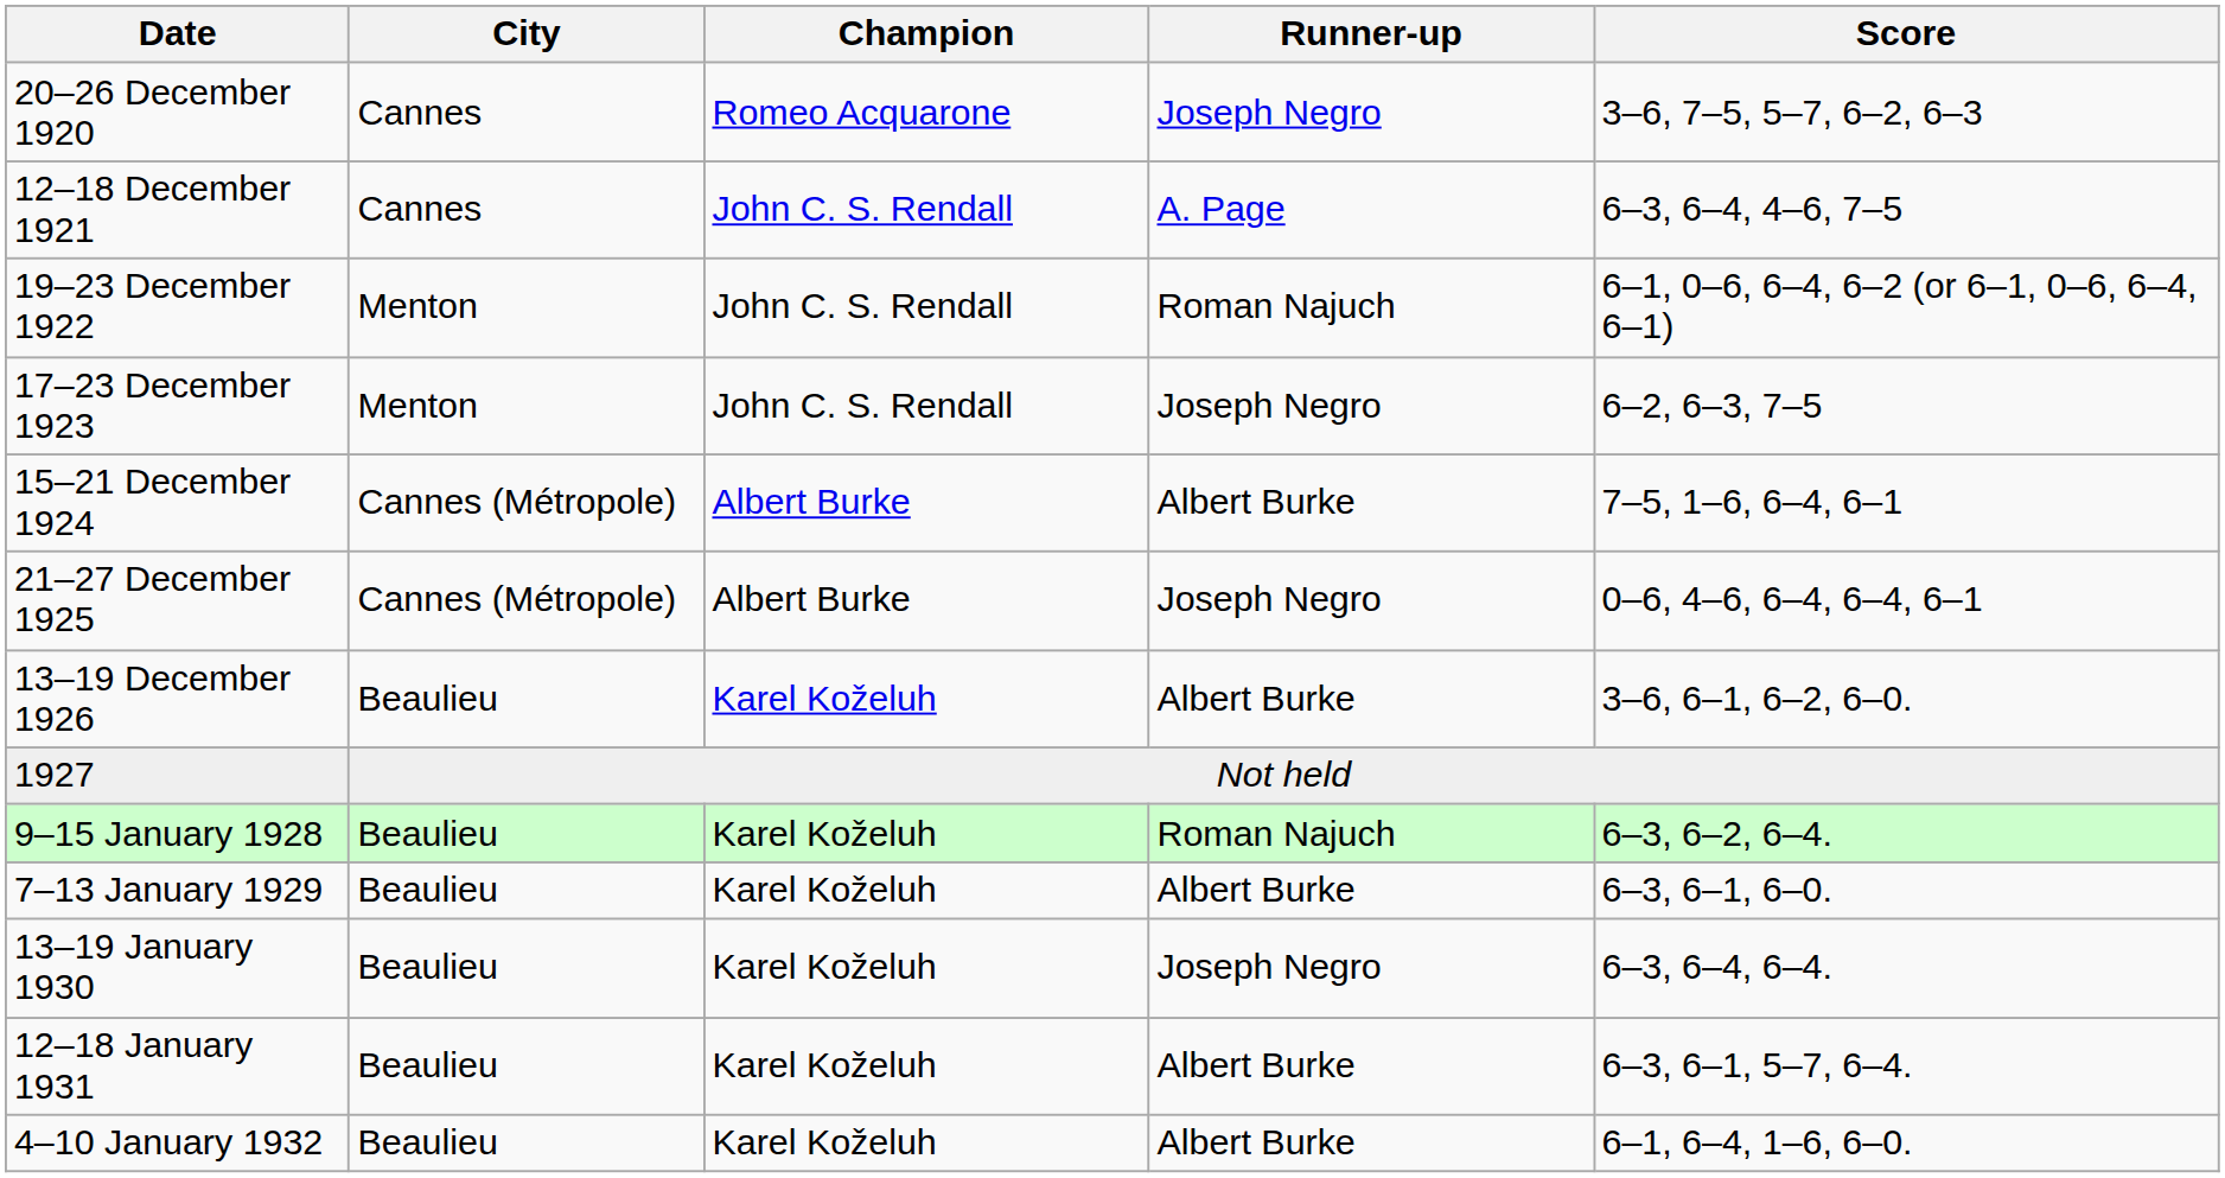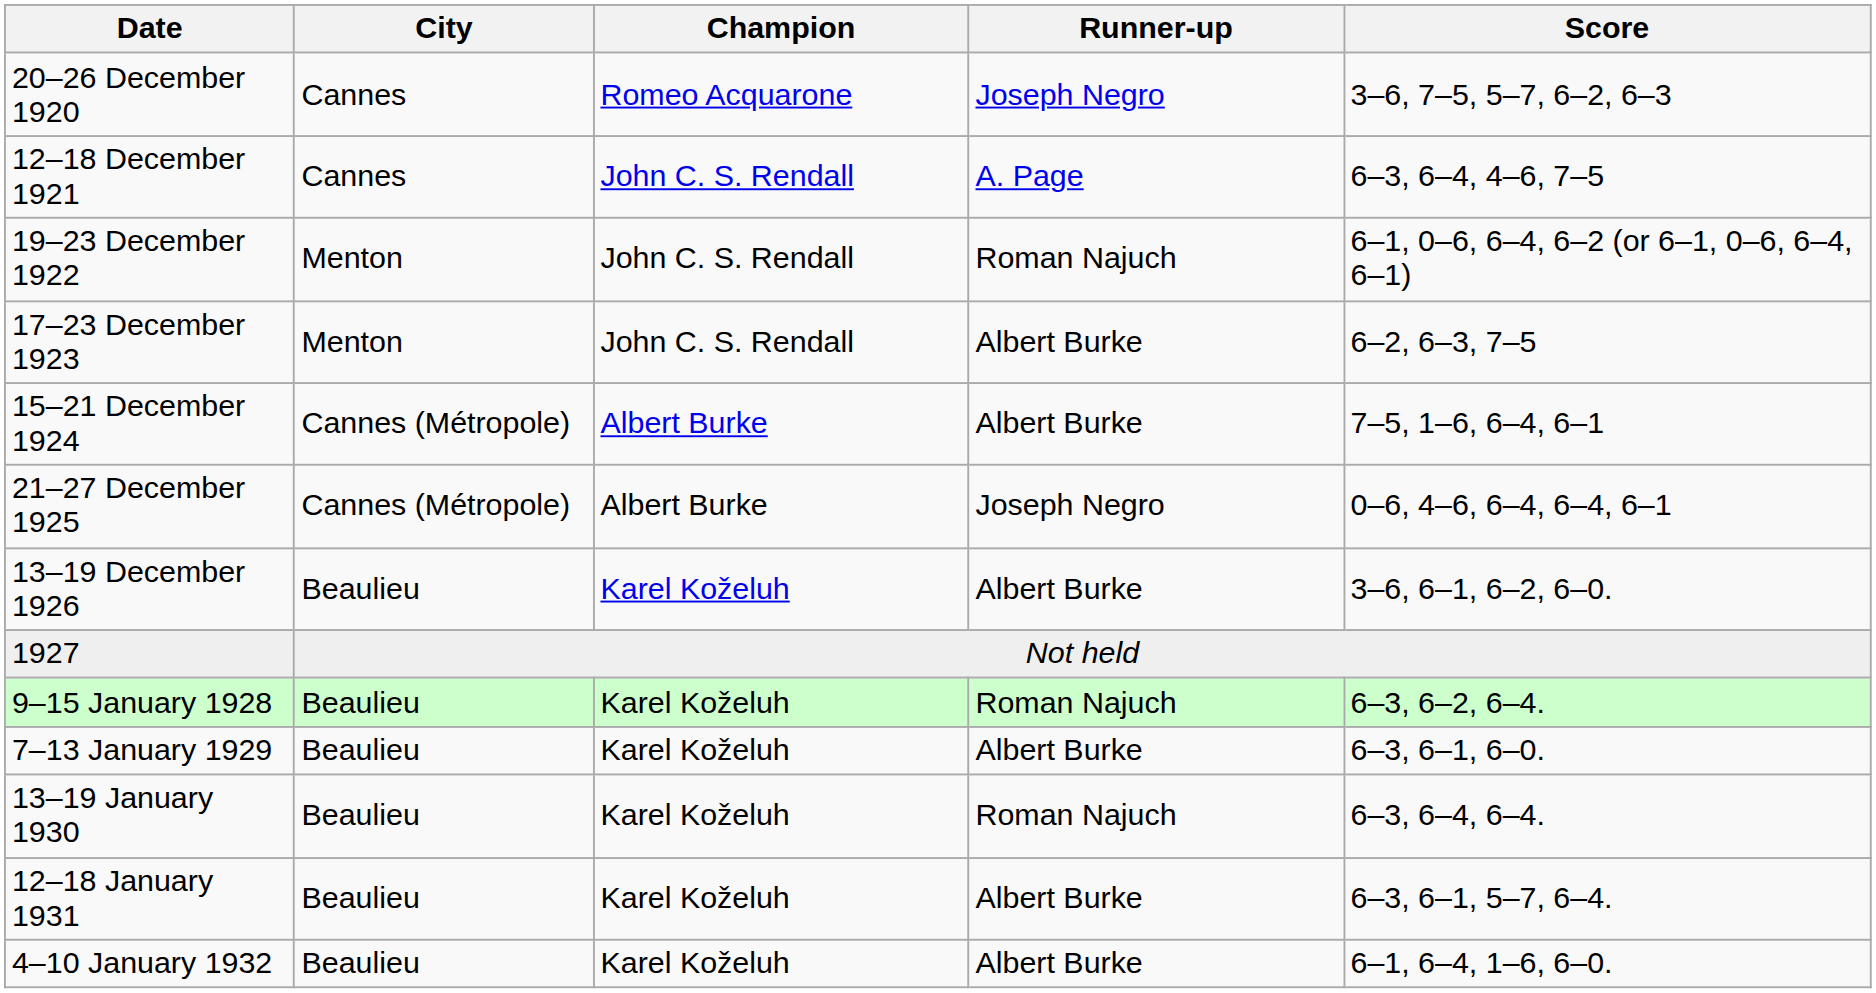17–23 December 1923 | Runner-up: Joseph Negro -> Albert Burke
13–19 January 1930 | Runner-up: Joseph Negro -> Roman Najuch
